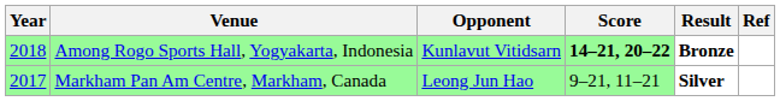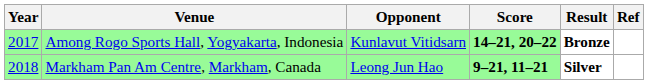Among Rogo Sports Hall, Yogyakarta, Indonesia | Year: 2018 -> 2017
Markham Pan Am Centre, Markham, Canada | Year: 2017 -> 2018
Markham Pan Am Centre, Markham, Canada | Score: normal -> bold
